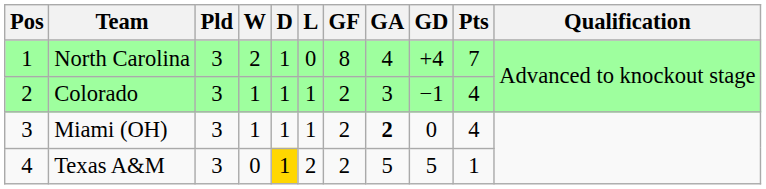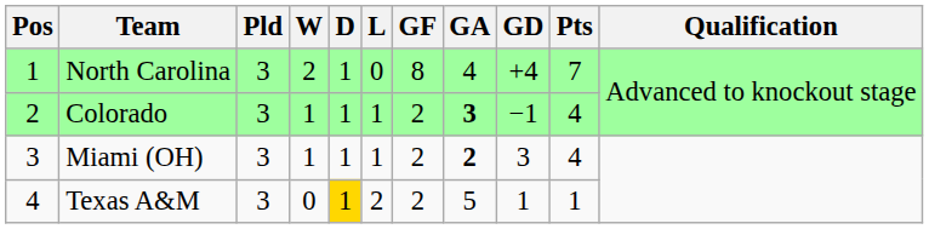Colorado | GA: normal -> bold
Miami (OH) | GD: 0 -> 3
Texas A&M | GD: 5 -> 1
